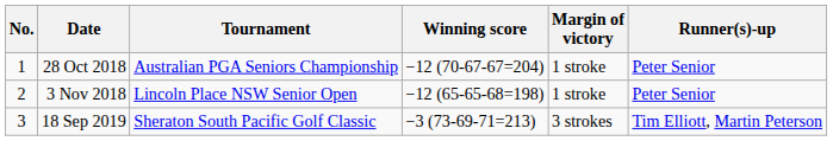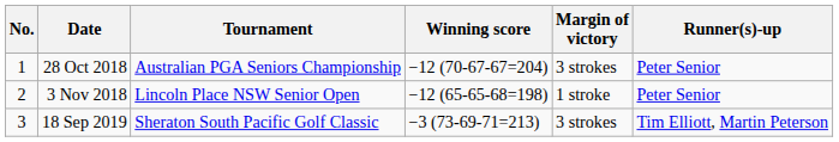28 Oct 2018 | Margin of victory: 1 stroke -> 3 strokes
